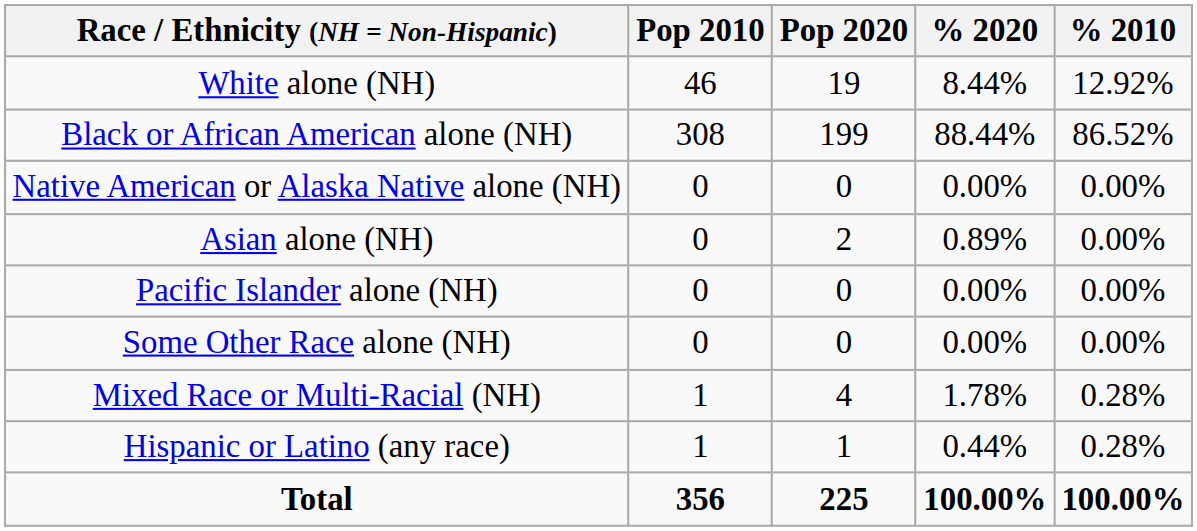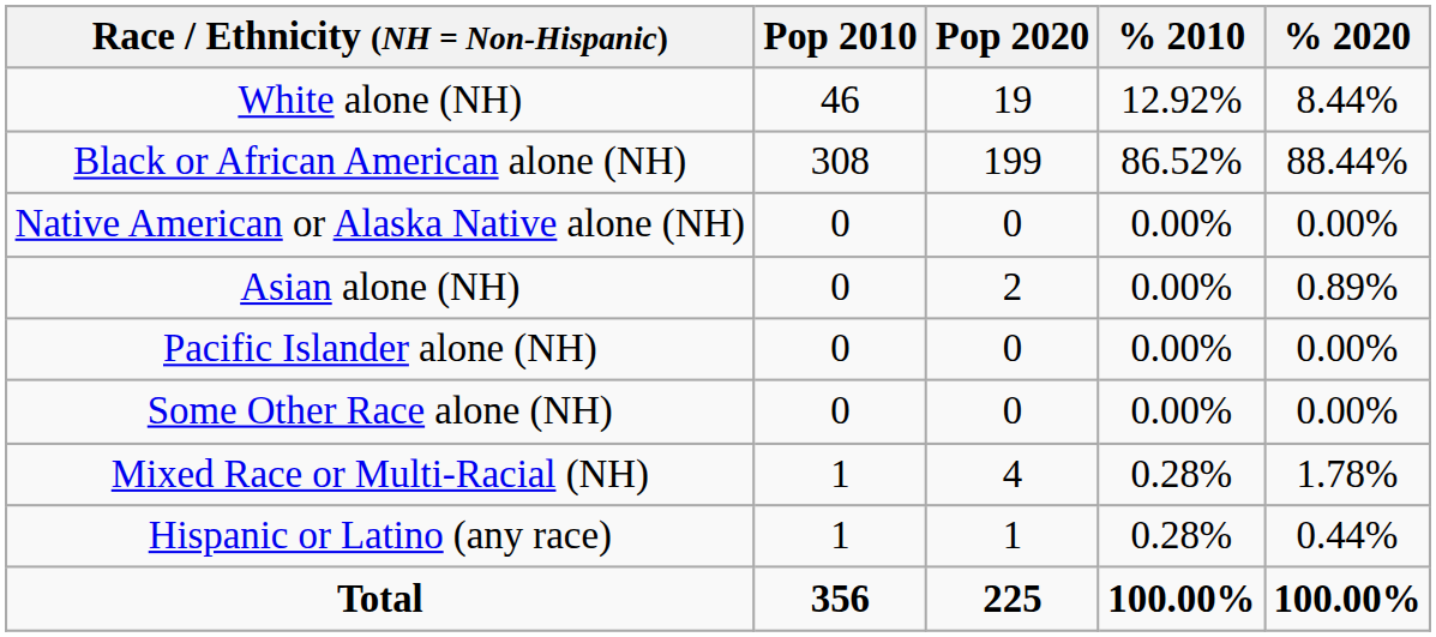columns swapped: % 2010 <-> % 2020
